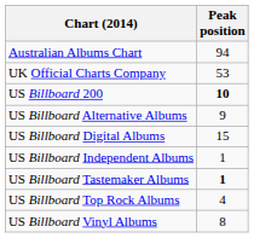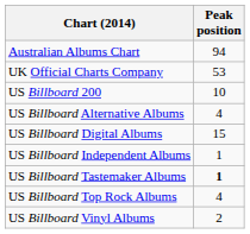US Billboard 200 | Peak position: bold -> normal
US Billboard Alternative Albums | Peak position: 9 -> 4
US Billboard Vinyl Albums | Peak position: 8 -> 2
